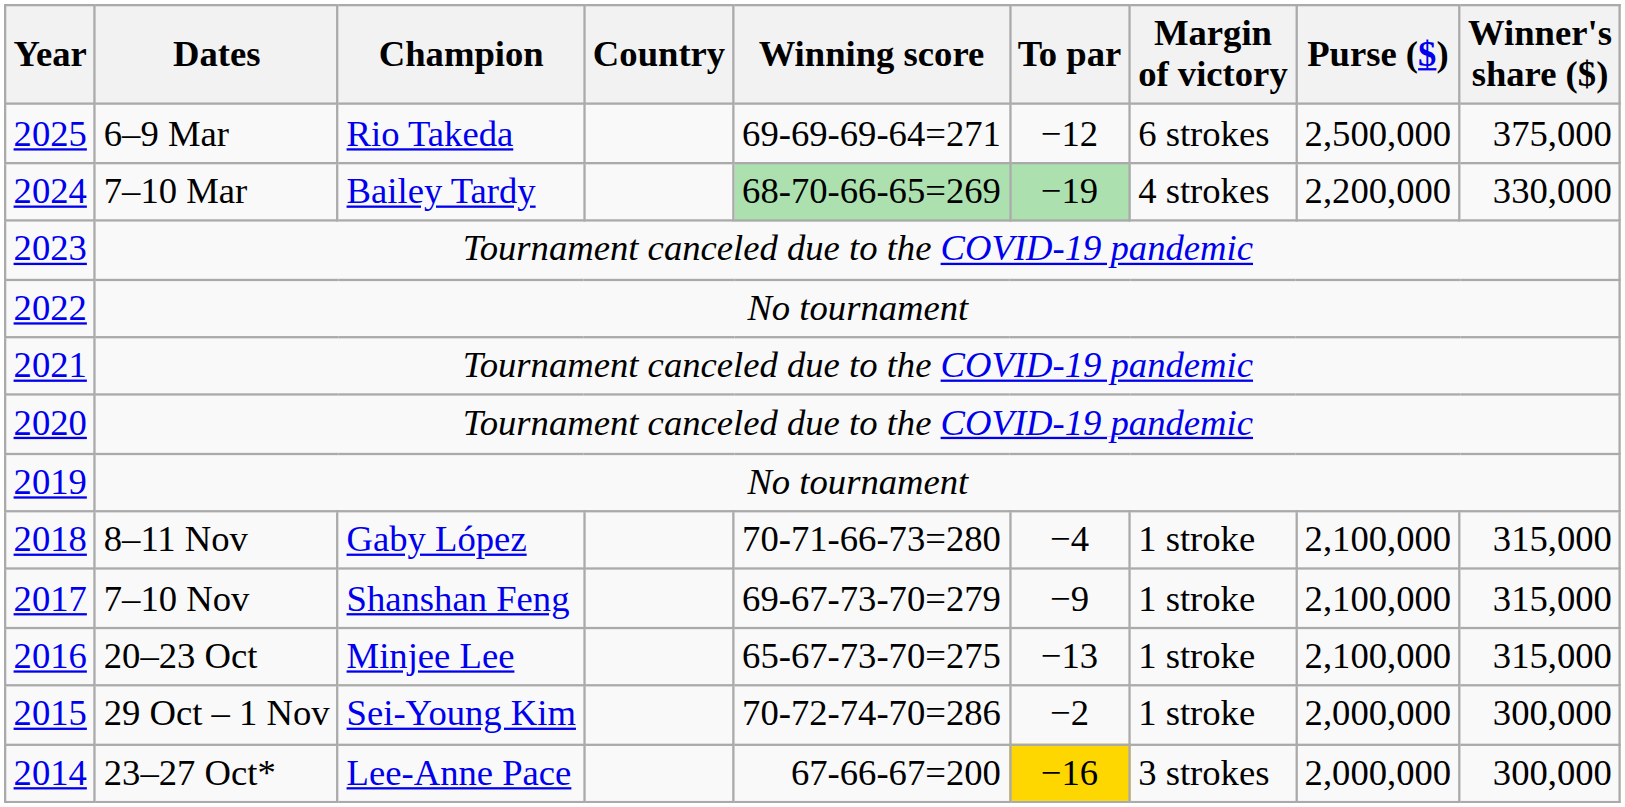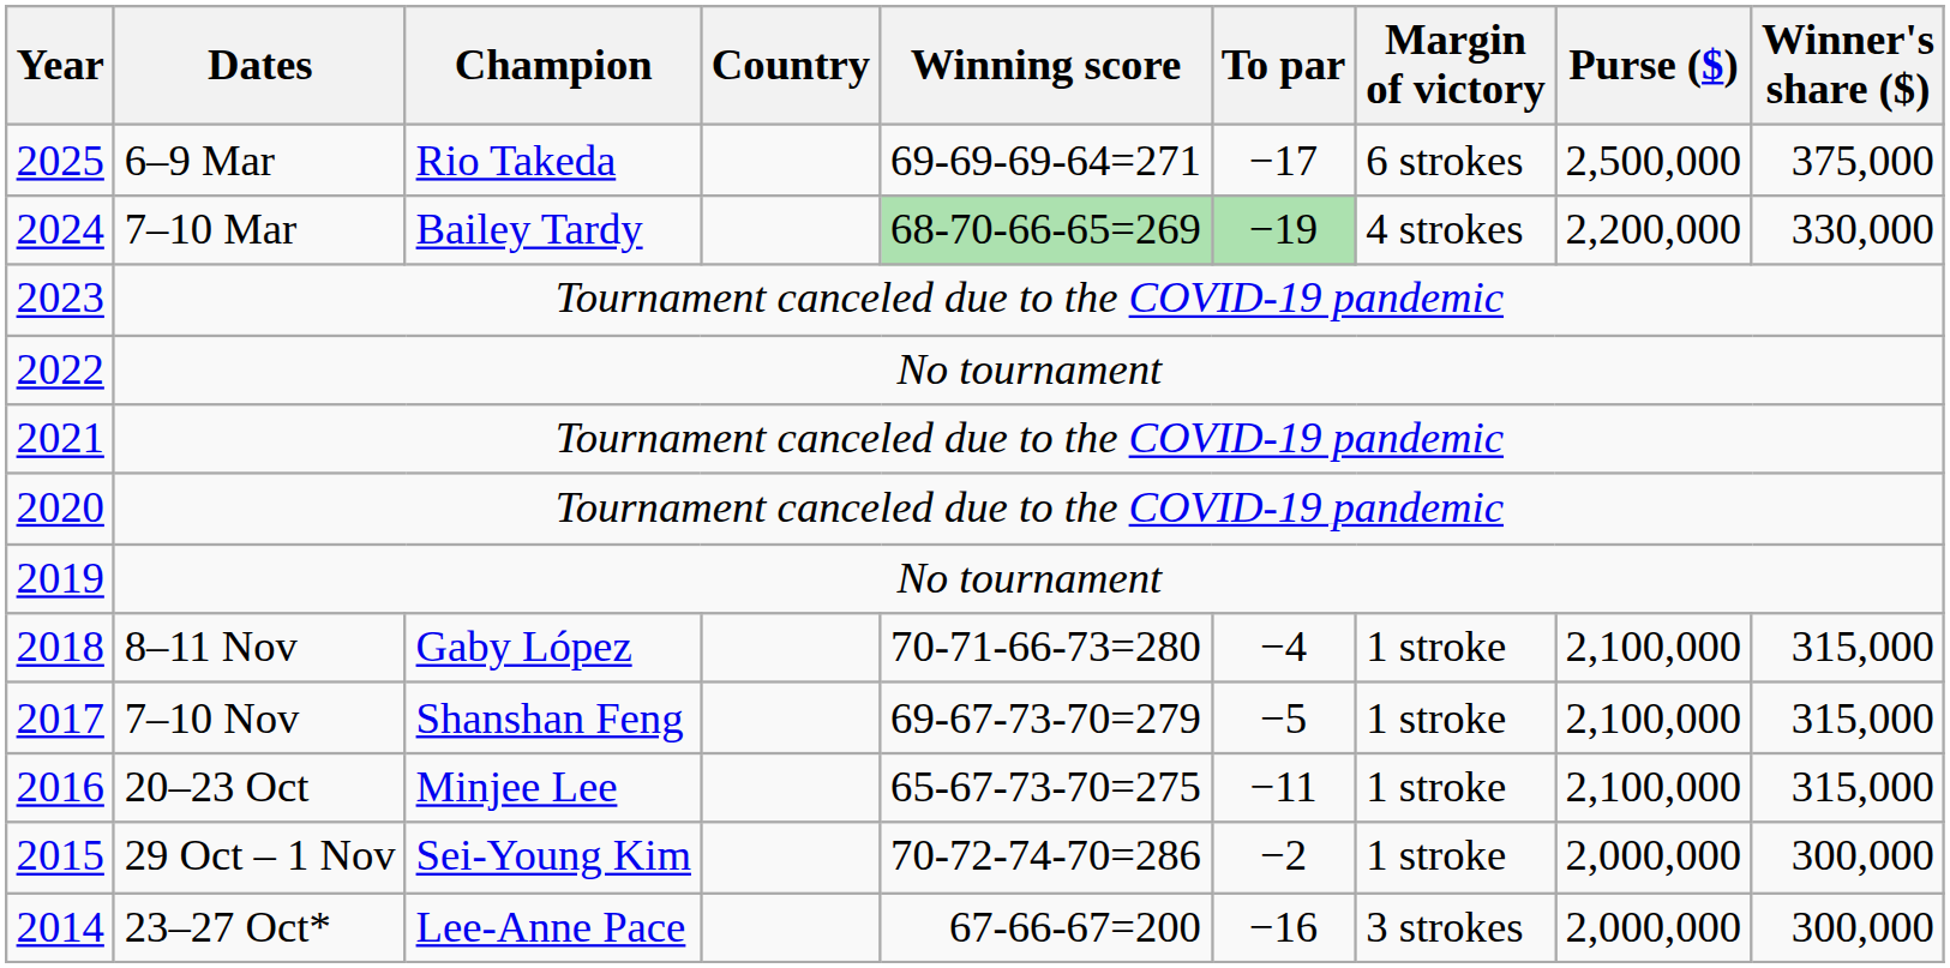2025 | To par: −12 -> −17
2017 | To par: −9 -> −5
2016 | To par: −13 -> −11
2014 | To par: gold background -> no background
